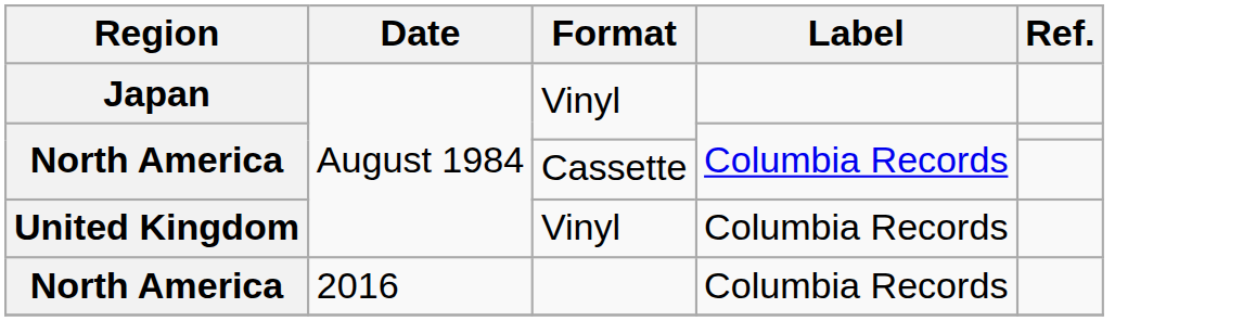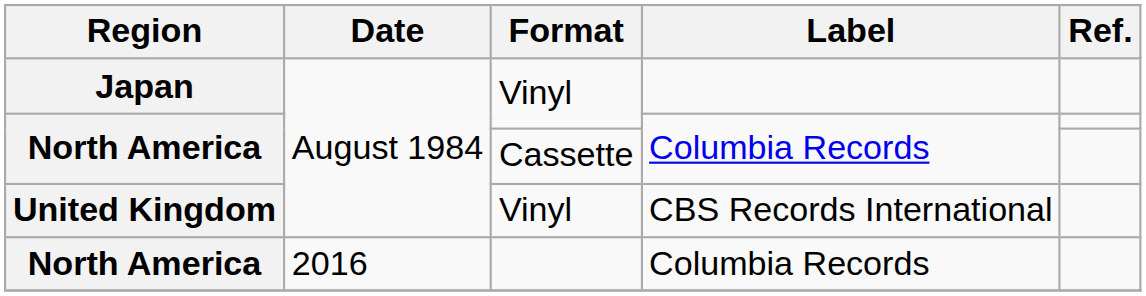United Kingdom | Label: Columbia Records -> CBS Records International
